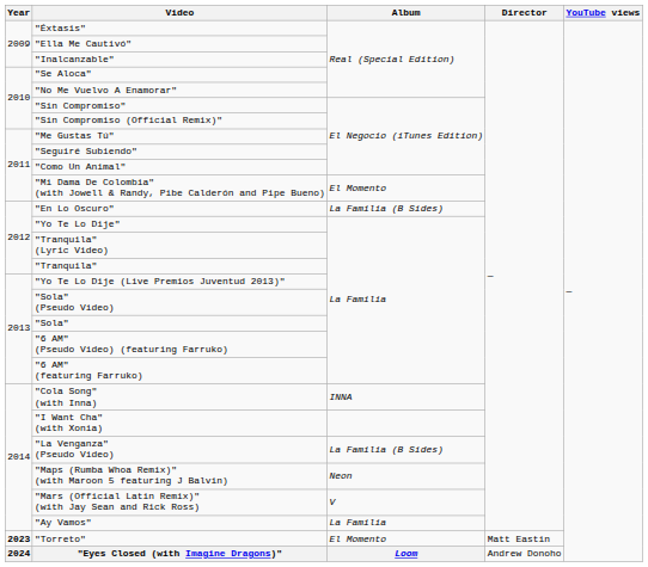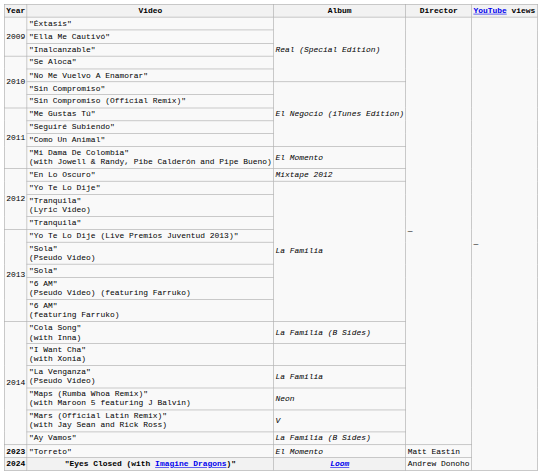"En Lo Oscuro" | Album: La Familia (B Sides) -> Mixtape 2012
"Cola Song" (with Inna) | Album: INNA -> La Familia (B Sides)
"La Venganza" (Pseudo Video) | Album: La Familia (B Sides) -> La Familia
"Ay Vamos" | Album: La Familia -> La Familia (B Sides)
